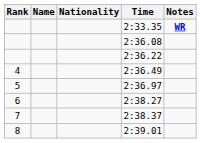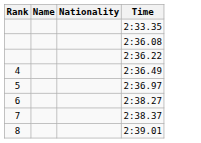- column: Notes | WR
